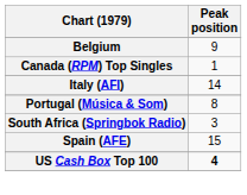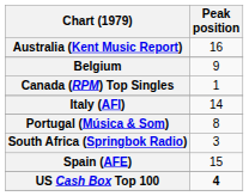+ row: Australia (Kent Music Report) | 16
